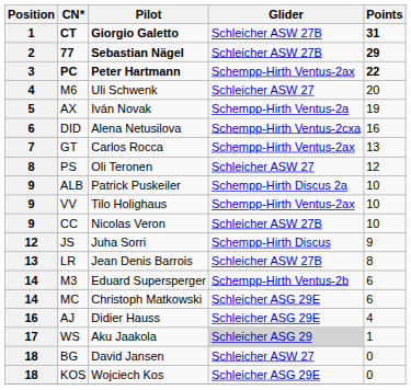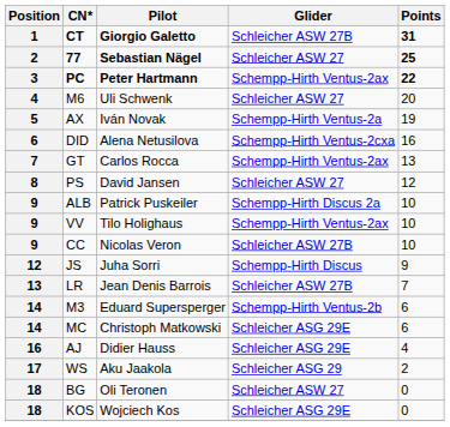77 | Glider: Schleicher ASW 27B -> Schleicher ASW 27
77 | Points: 29 -> 25
PS | Pilot: Oli Teronen -> David Jansen
LR | Points: 8 -> 7
WS | Glider: lightgrey background -> no background
WS | Points: 1 -> 2
BG | Pilot: David Jansen -> Oli Teronen
